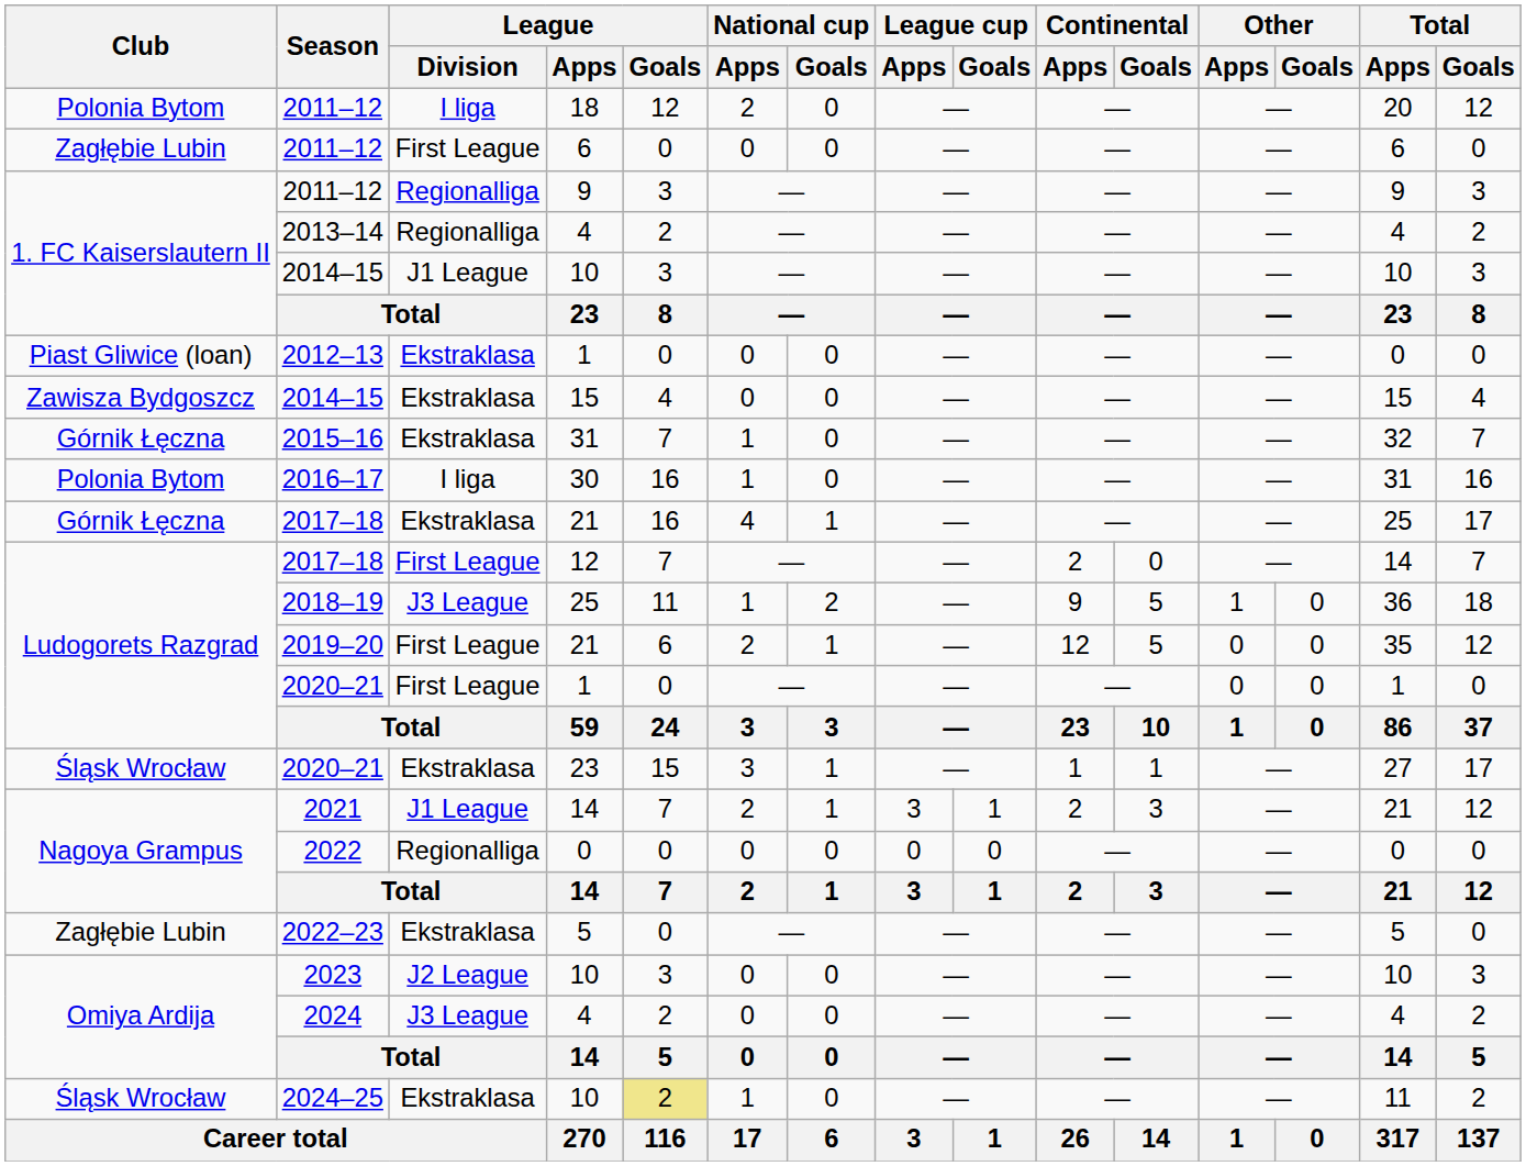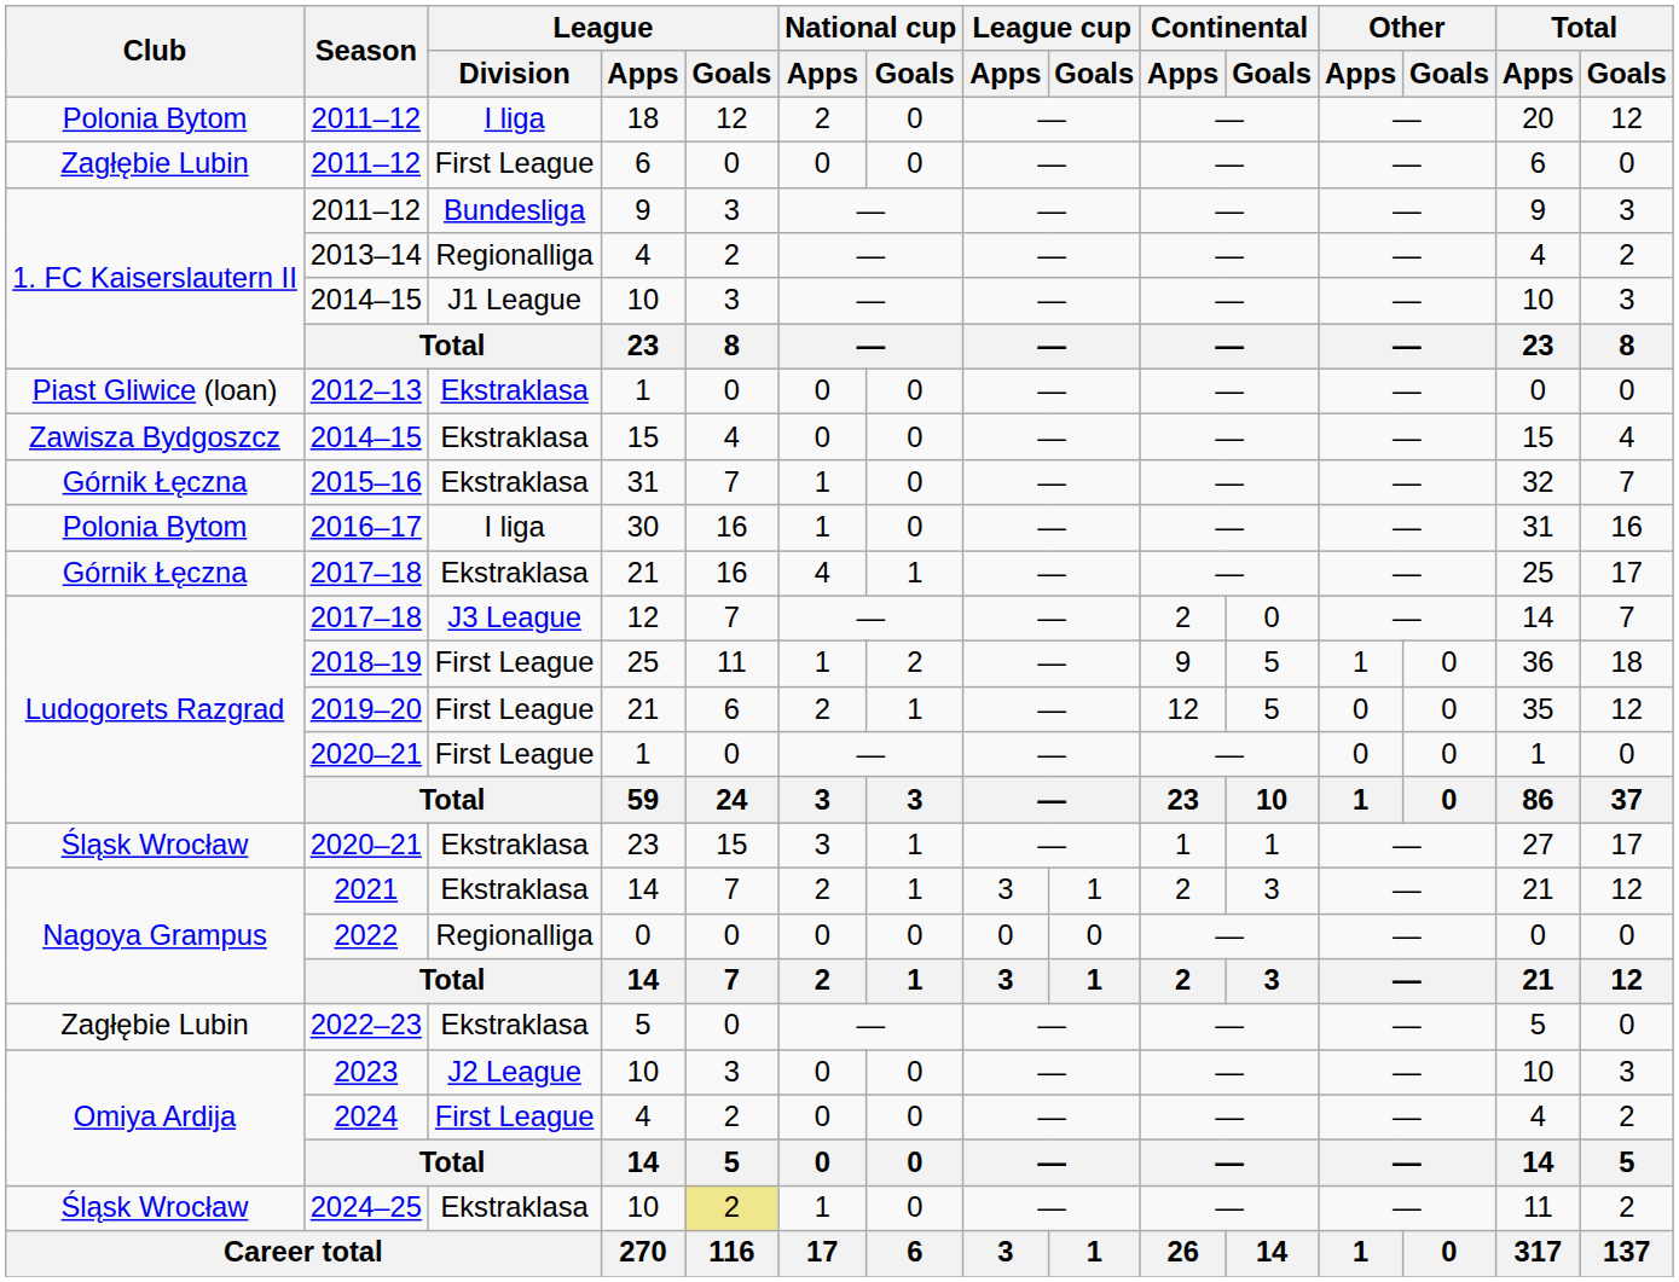2011–12 / 9 | League / Division: Regionalliga -> Bundesliga
2017–18 / 12 | League / Division: First League -> J3 League
2018–19 | League / Division: J3 League -> First League
2021 | League / Division: J1 League -> Ekstraklasa
2024 | League / Division: J3 League -> First League
